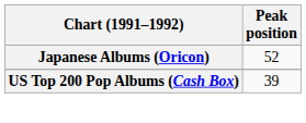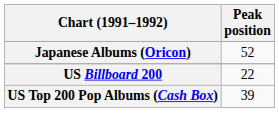+ row: US Billboard 200 | 22
